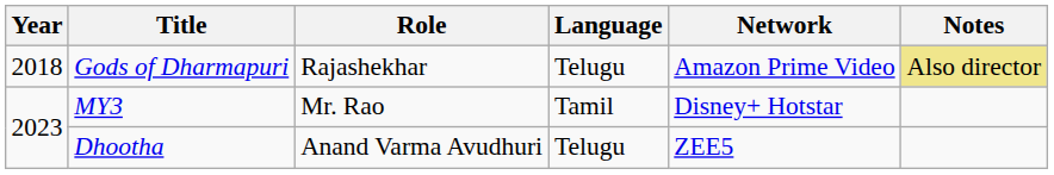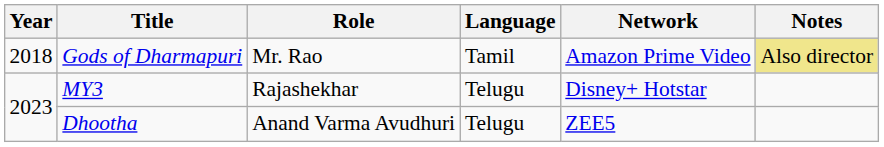Gods of Dharmapuri | Role: Rajashekhar -> Mr. Rao
Gods of Dharmapuri | Language: Telugu -> Tamil
MY3 | Role: Mr. Rao -> Rajashekhar
MY3 | Language: Tamil -> Telugu
